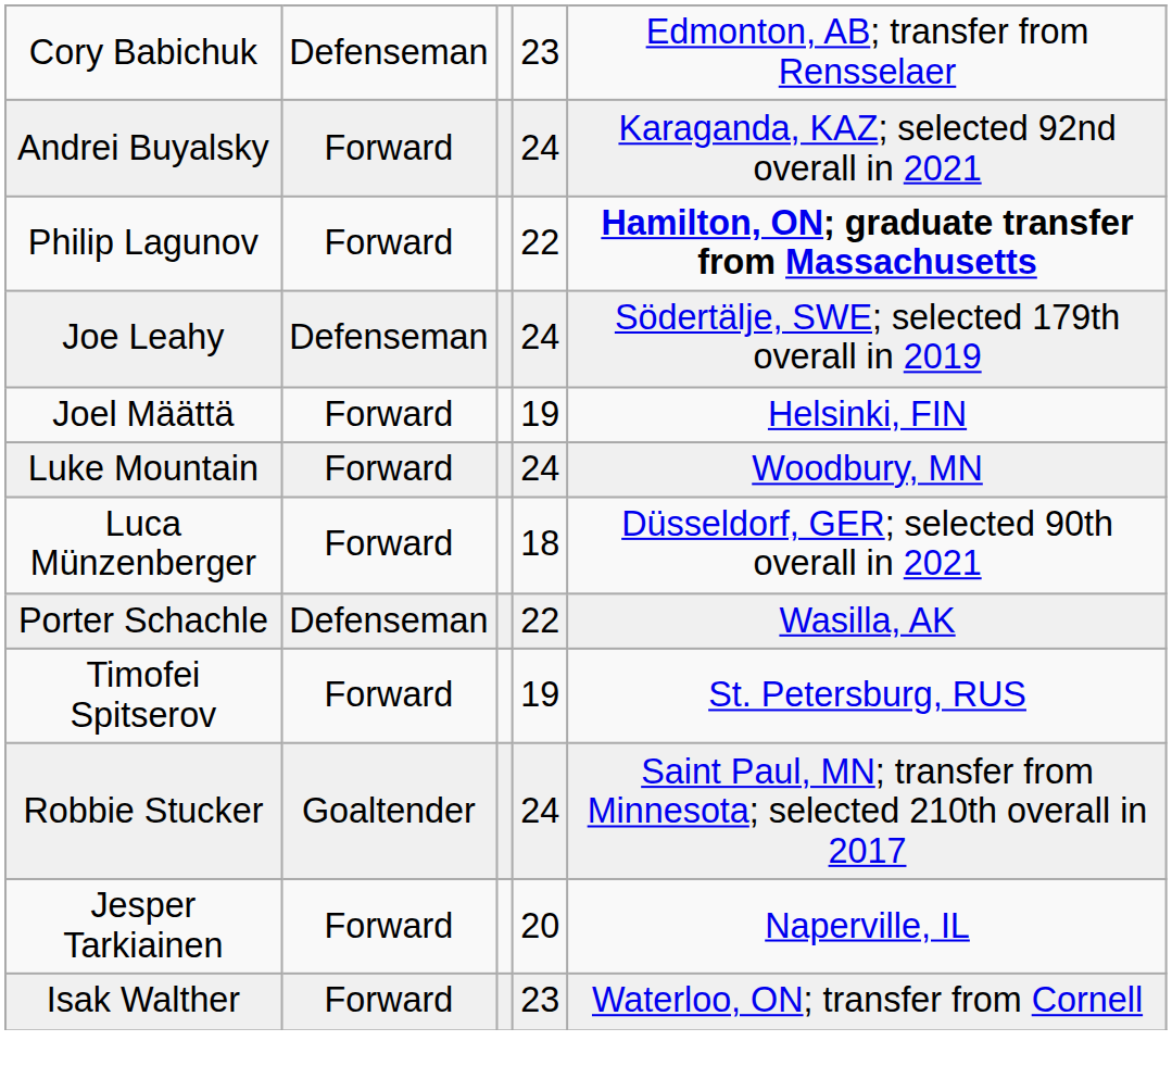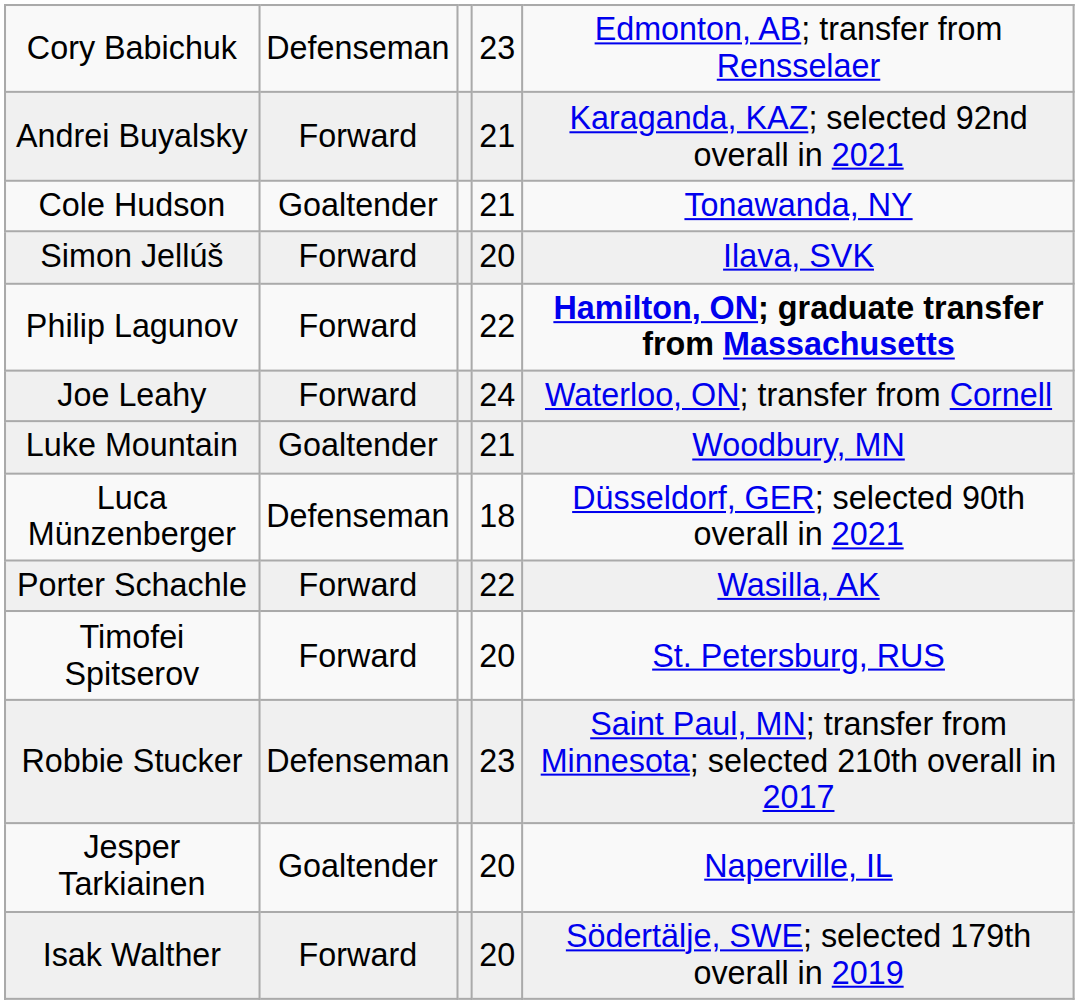Andrei Buyalsky | column 4: 24 -> 21
+ row: Cole Hudson | Goaltender | 21 | Tonawanda, NY
+ row: Simon Jellúš | Forward | 20 | Ilava, SVK
Joe Leahy | column 2: Defenseman -> Forward
Joe Leahy | column 5: Södertälje, SWE; selected 179th overall in 2019 -> Waterloo, ON; transfer from Cornell
- row: Joel Määttä | Forward | 19 | Helsinki, FIN
Luke Mountain | column 2: Forward -> Goaltender
Luke Mountain | column 4: 24 -> 21
Luca Münzenberger | column 2: Forward -> Defenseman
Porter Schachle | column 2: Defenseman -> Forward
Timofei Spitserov | column 4: 19 -> 20
Robbie Stucker | column 2: Goaltender -> Defenseman
Robbie Stucker | column 4: 24 -> 23
Jesper Tarkiainen | column 2: Forward -> Goaltender
Isak Walther | column 4: 23 -> 20
Isak Walther | column 5: Waterloo, ON; transfer from Cornell -> Södertälje, SWE; selected 179th overall in 2019
